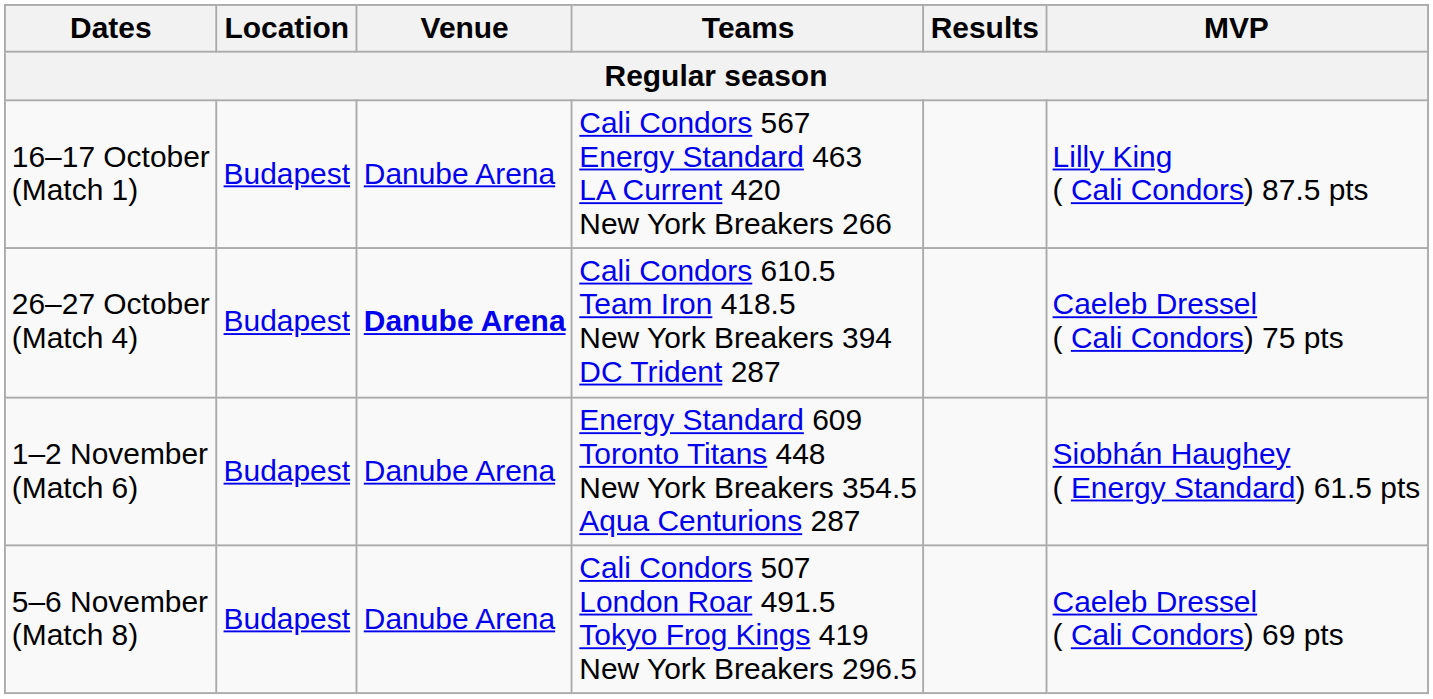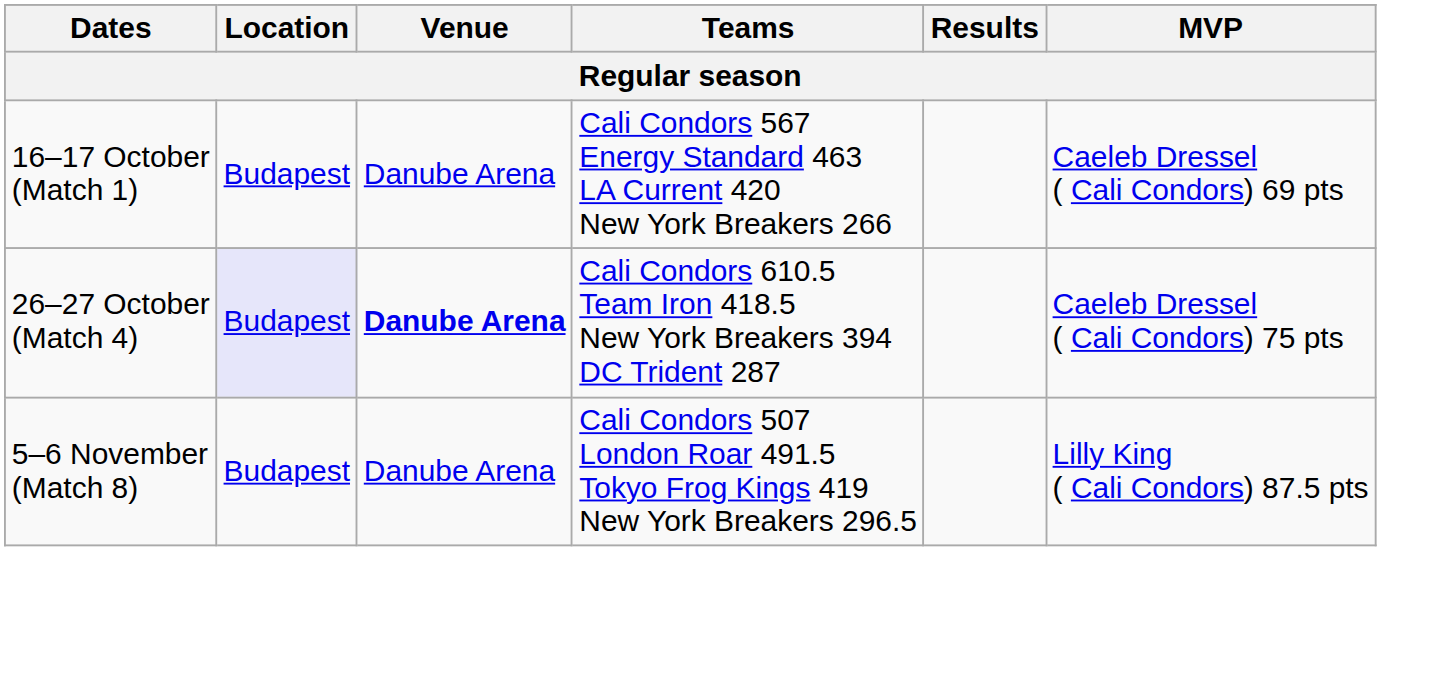16–17 October (Match 1) | MVP: Lilly King ( Cali Condors) 87.5 pts -> Caeleb Dressel ( Cali Condors) 69 pts
26–27 October (Match 4) | Location: no background -> lavender background
- row: 1–2 November (Match 6) | Budapest | Danube Arena | Energy Standard 609 Toronto Titans 448 New York Breakers 354.5 Aqua Centurions 287 | Siobhán Haughey ( Energy Standard) 61.5 pts
5–6 November (Match 8) | MVP: Caeleb Dressel ( Cali Condors) 69 pts -> Lilly King ( Cali Condors) 87.5 pts
